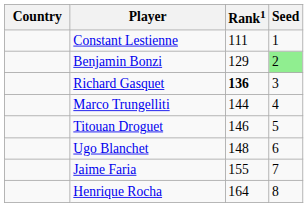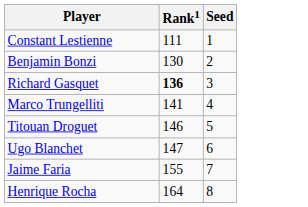- column: Country
Benjamin Bonzi | Rank1: 129 -> 130
Benjamin Bonzi | Seed: lightgreen background -> no background
Marco Trungelliti | Rank1: 144 -> 141
Ugo Blanchet | Rank1: 148 -> 147
